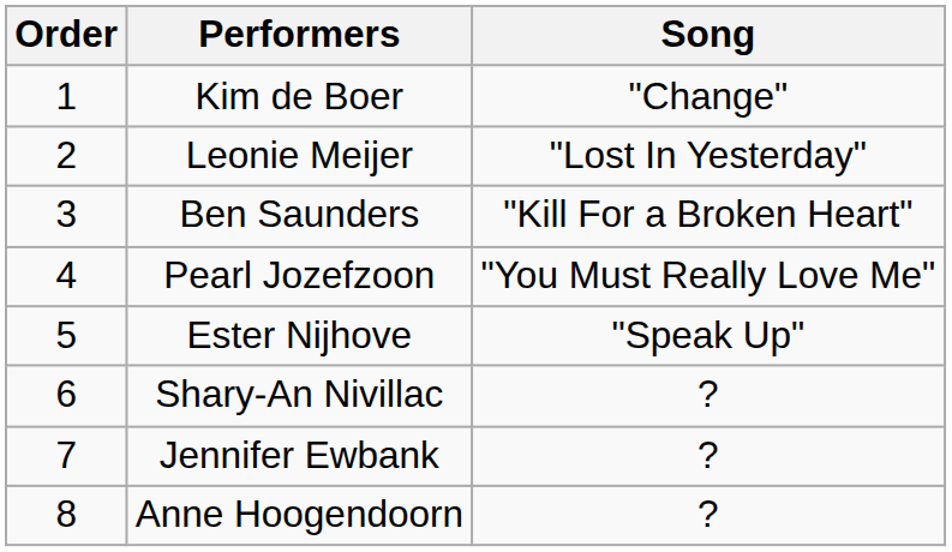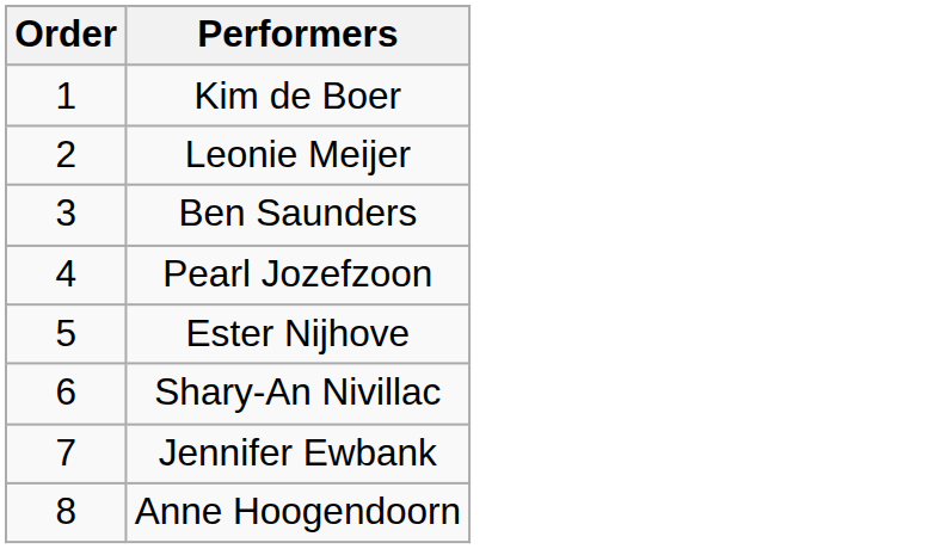- column: Song | "Change" | "Lost In Yesterday" | "Kill For a Broken Heart" | "You Must Really Love Me" | "Speak Up" | ? | ? | ?
